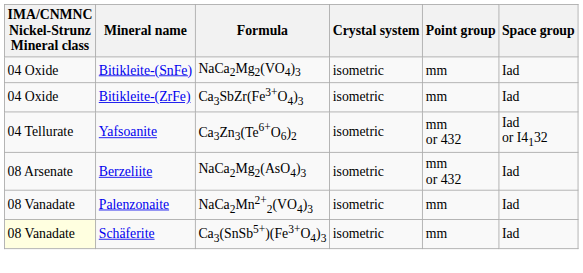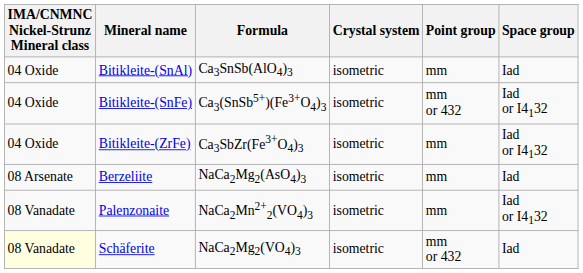+ row: 04 Oxide | Bitikleite-(SnAl) | Ca3SnSb(AlO4)3 | isometric | mm | Iad
Bitikleite-(SnFe) | Formula: NaCa2Mg2(VO4)3 -> Ca3(SnSb5+)(Fe3+O4)3
Bitikleite-(SnFe) | Point group: mm -> mm or 432
Bitikleite-(SnFe) | Space group: Iad -> Iad or I4132
Bitikleite-(ZrFe) | Space group: Iad -> Iad or I4132
- row: 04 Tellurate | Yafsoanite | Ca3Zn3(Te6+O6)2 | isometric | mm or 432 | Iad or I4132
Berzeliite | Point group: mm or 432 -> mm
Palenzonaite | Space group: Iad -> Iad or I4132
Schäferite | Formula: Ca3(SnSb5+)(Fe3+O4)3 -> NaCa2Mg2(VO4)3
Schäferite | Point group: mm -> mm or 432
